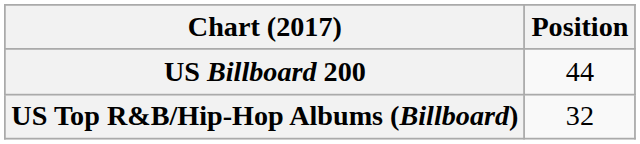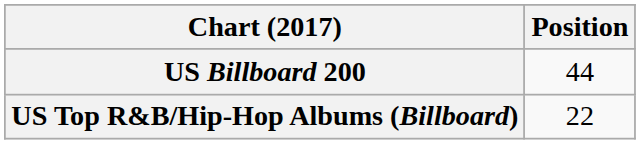US Top R&B/Hip-Hop Albums (Billboard) | Position: 32 -> 22
